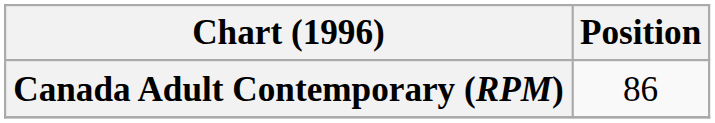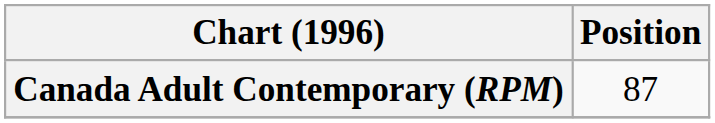Canada Adult Contemporary (RPM) | Position: 86 -> 87
